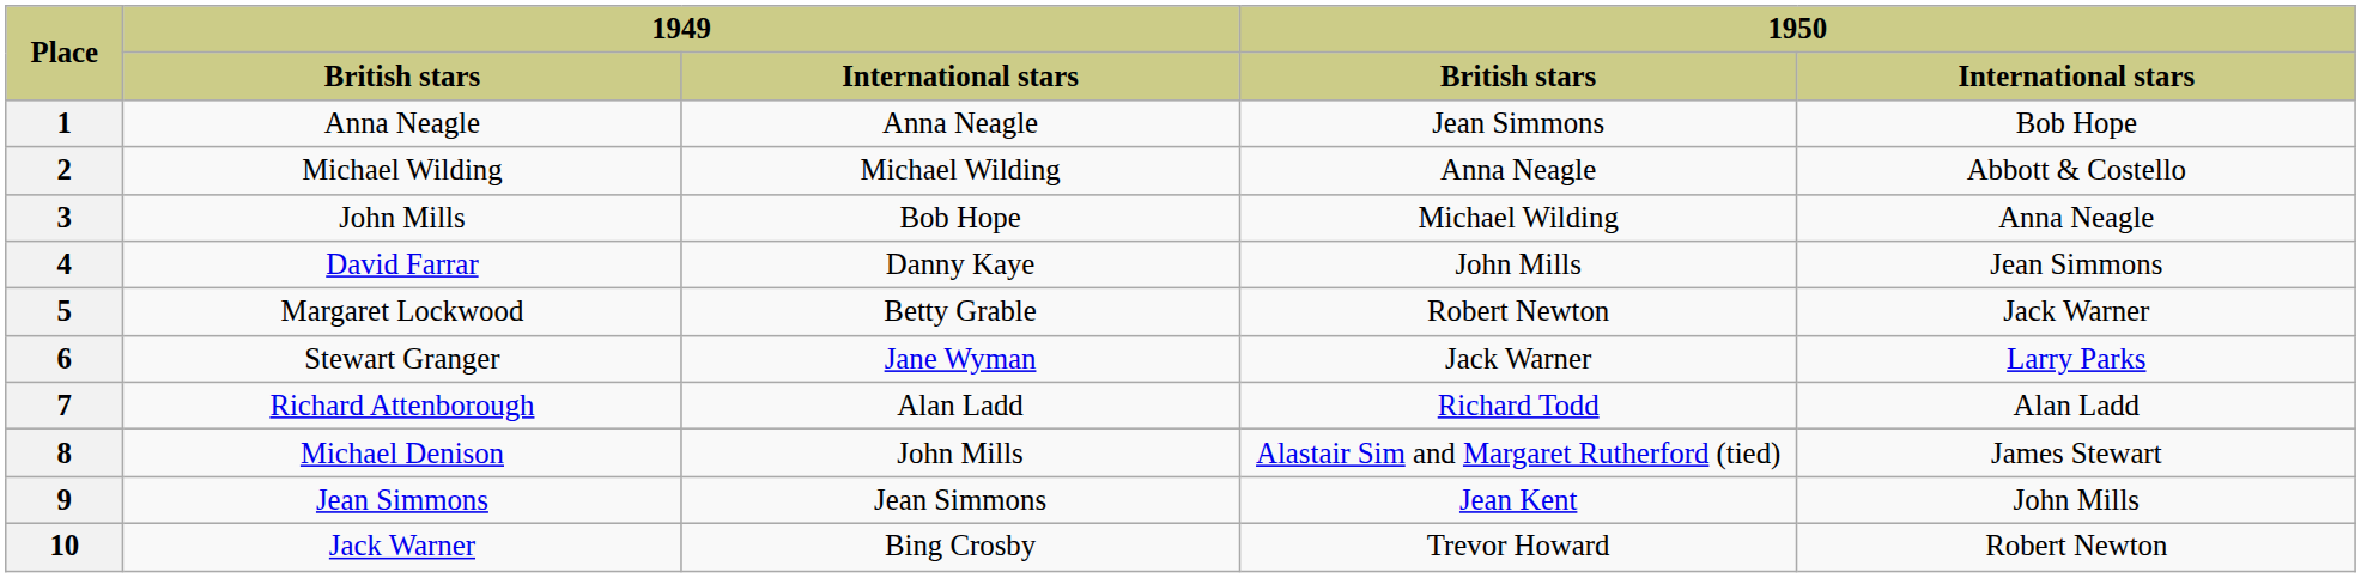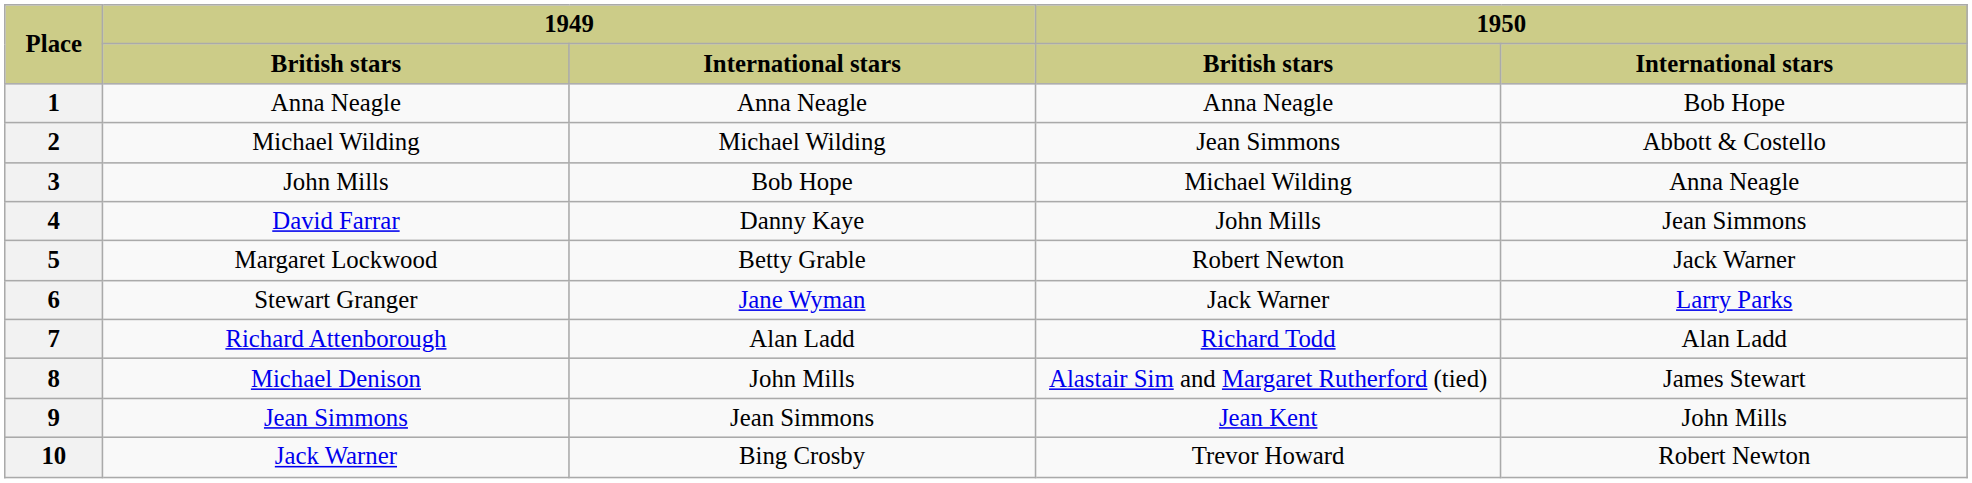1 | 1950 / British stars: Jean Simmons -> Anna Neagle
2 | 1950 / British stars: Anna Neagle -> Jean Simmons
